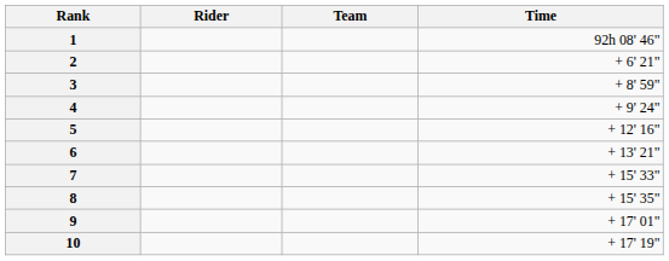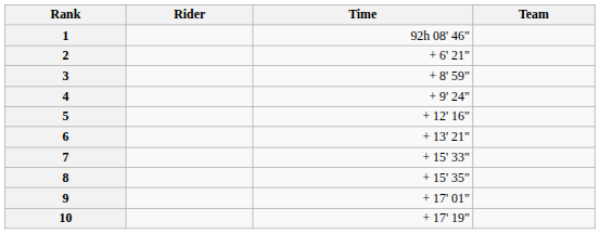columns swapped: Team <-> Time
